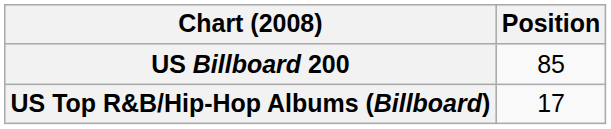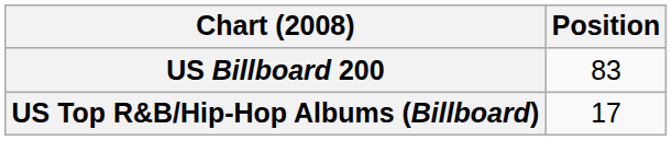US Billboard 200 | Position: 85 -> 83
